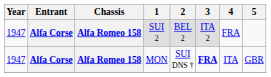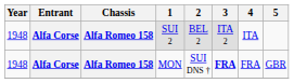SUI 2 | Year: 1947 -> 1948
SUI 2 | 4: FRA -> ITA
MON | Year: 1947 -> 1948
MON | 4: ITA -> FRA
